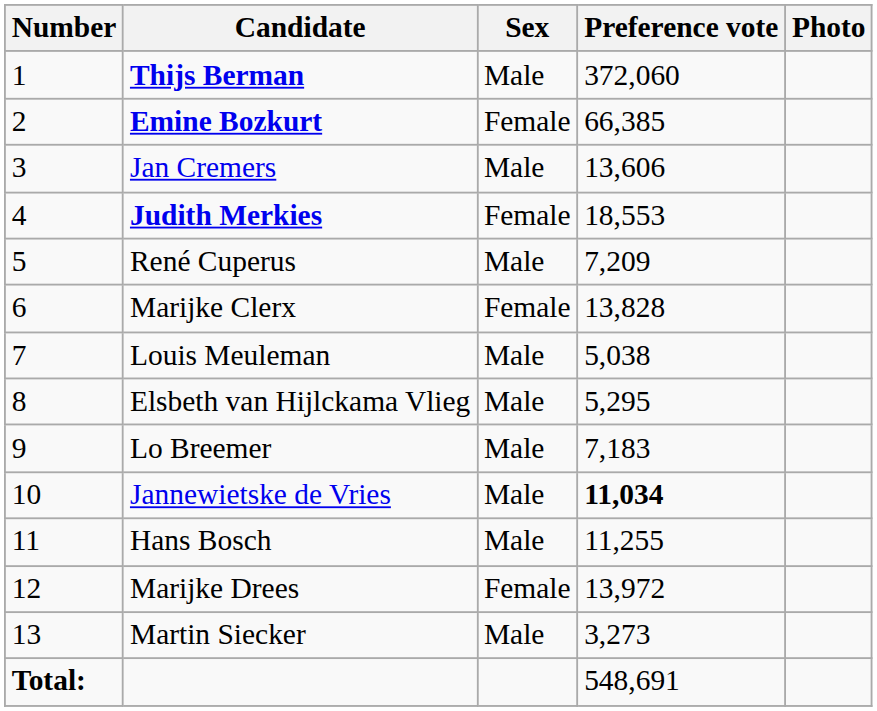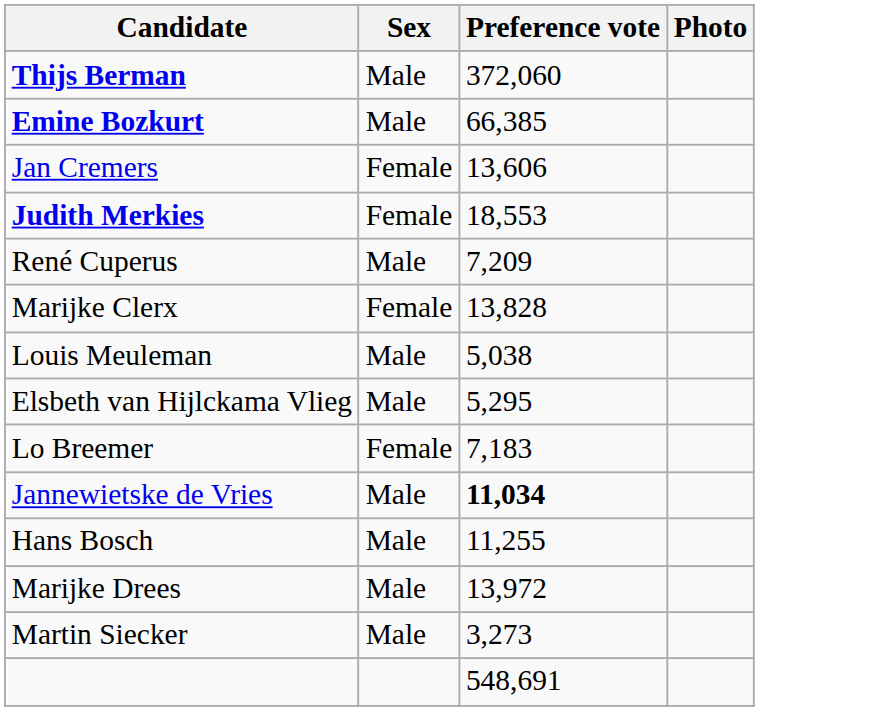- column: Number | 1 | 2 | 3 | 4 | 5 | 6 | 7 | 8 | 9 | 10 | 11 | 12 | 13 | Total:
Emine Bozkurt | Sex: Female -> Male
Jan Cremers | Sex: Male -> Female
Lo Breemer | Sex: Male -> Female
Marijke Drees | Sex: Female -> Male
